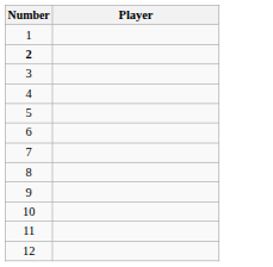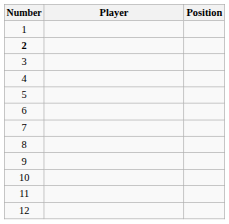+ column: Position
